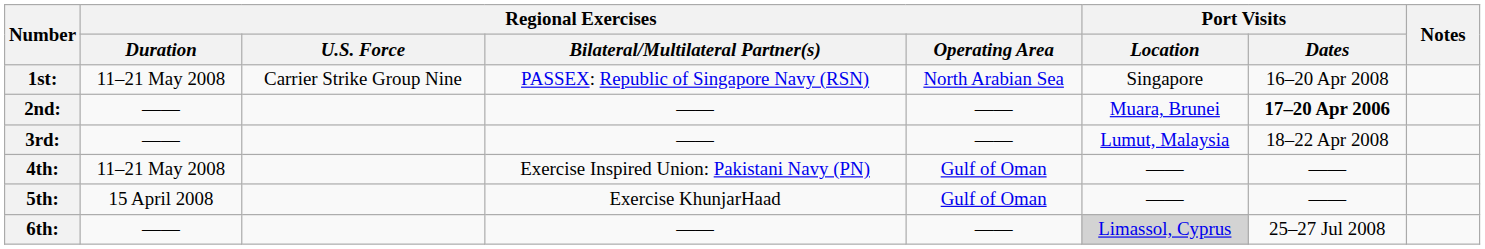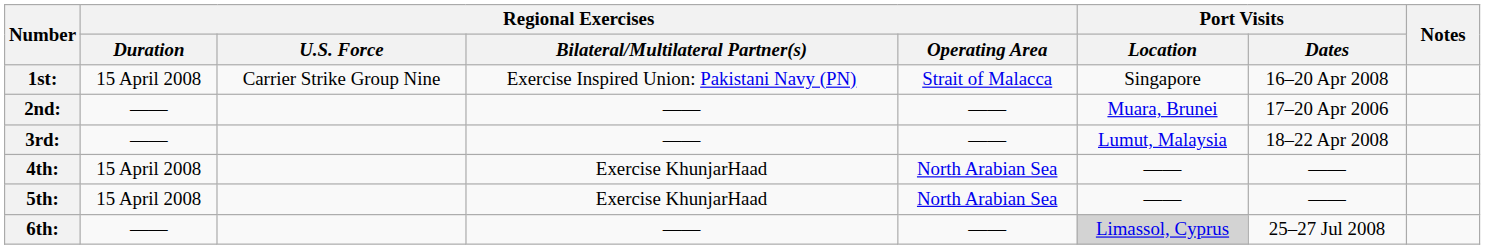1st: | Regional Exercises / Duration: 11–21 May 2008 -> 15 April 2008
1st: | Regional Exercises / Bilateral/Multilateral Partner(s): PASSEX: Republic of Singapore Navy (RSN) -> Exercise Inspired Union: Pakistani Navy (PN)
1st: | Regional Exercises / Operating Area: North Arabian Sea -> Strait of Malacca
2nd: | Port Visits / Dates: bold -> normal
4th: | Regional Exercises / Duration: 11–21 May 2008 -> 15 April 2008
4th: | Regional Exercises / Bilateral/Multilateral Partner(s): Exercise Inspired Union: Pakistani Navy (PN) -> Exercise KhunjarHaad
4th: | Regional Exercises / Operating Area: Gulf of Oman -> North Arabian Sea
5th: | Regional Exercises / Operating Area: Gulf of Oman -> North Arabian Sea
